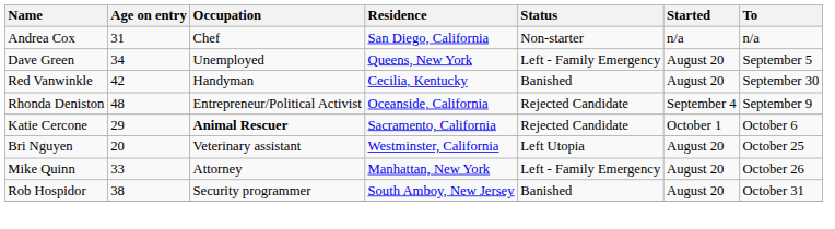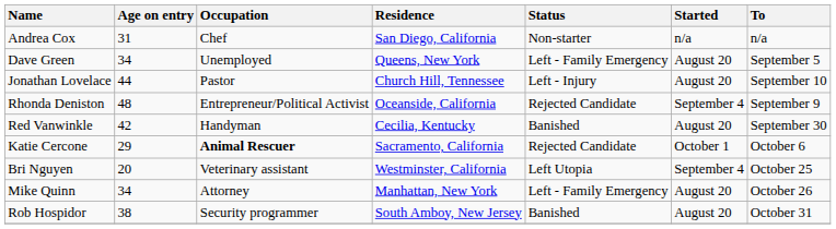+ row: Jonathan Lovelace | 44 | Pastor | Church Hill, Tennessee | Left - Injury | August 20 | September 10
rows swapped: Red Vanwinkle <-> Rhonda Deniston
Bri Nguyen | Started: August 20 -> September 4
Mike Quinn | Age on entry: 33 -> 34
